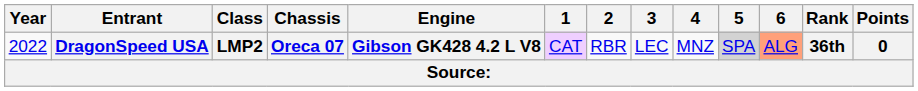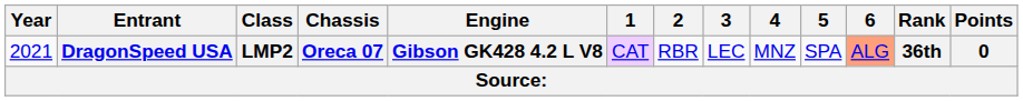DragonSpeed USA | Year: 2022 -> 2021
DragonSpeed USA | 5: lightgrey background -> no background
